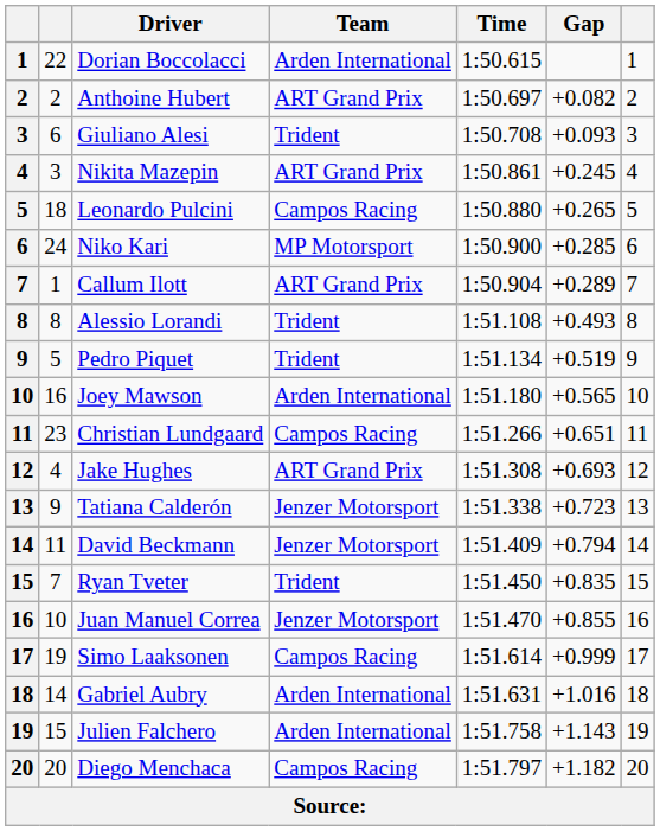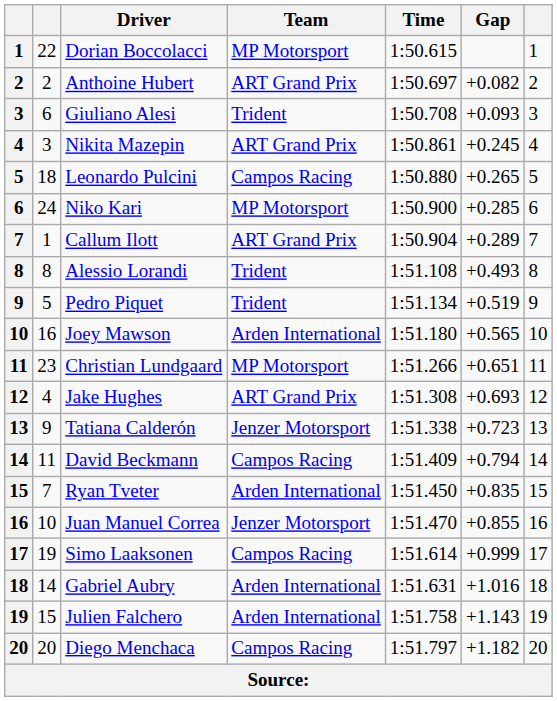Dorian Boccolacci | Team: Arden International -> MP Motorsport
Christian Lundgaard | Team: Campos Racing -> MP Motorsport
David Beckmann | Team: Jenzer Motorsport -> Campos Racing
Ryan Tveter | Team: Trident -> Arden International
